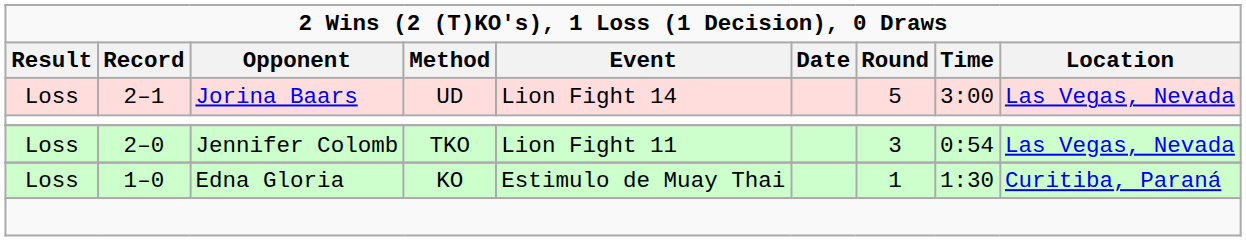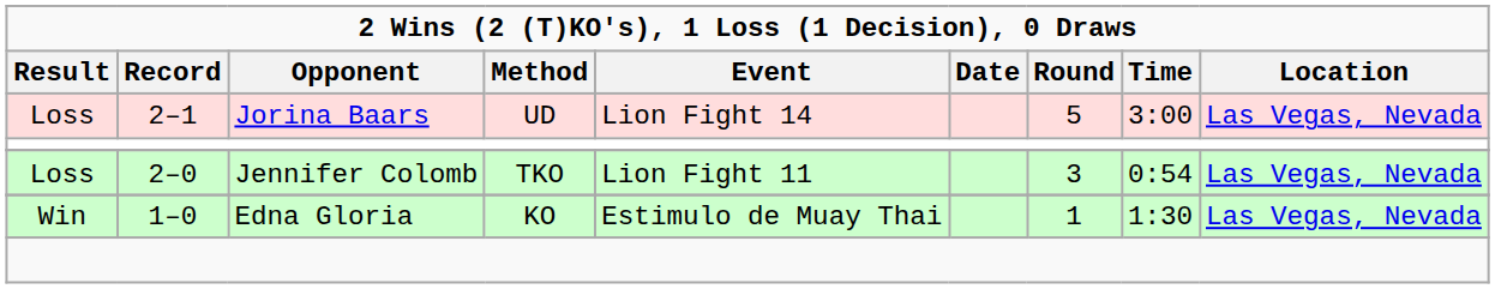Edna Gloria | Result: Loss -> Win
Edna Gloria | Location: Curitiba, Paraná -> Las Vegas, Nevada
